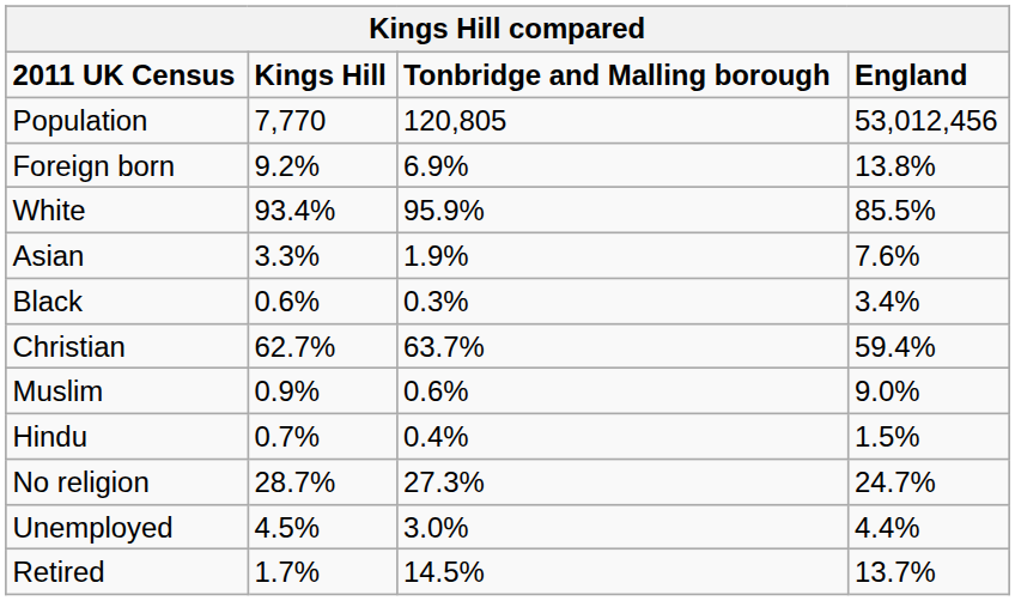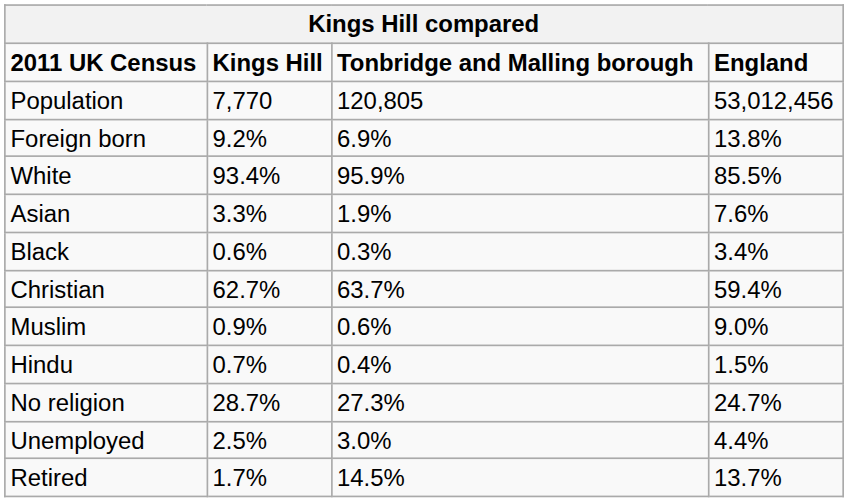Unemployed | Kings Hill: 4.5% -> 2.5%
